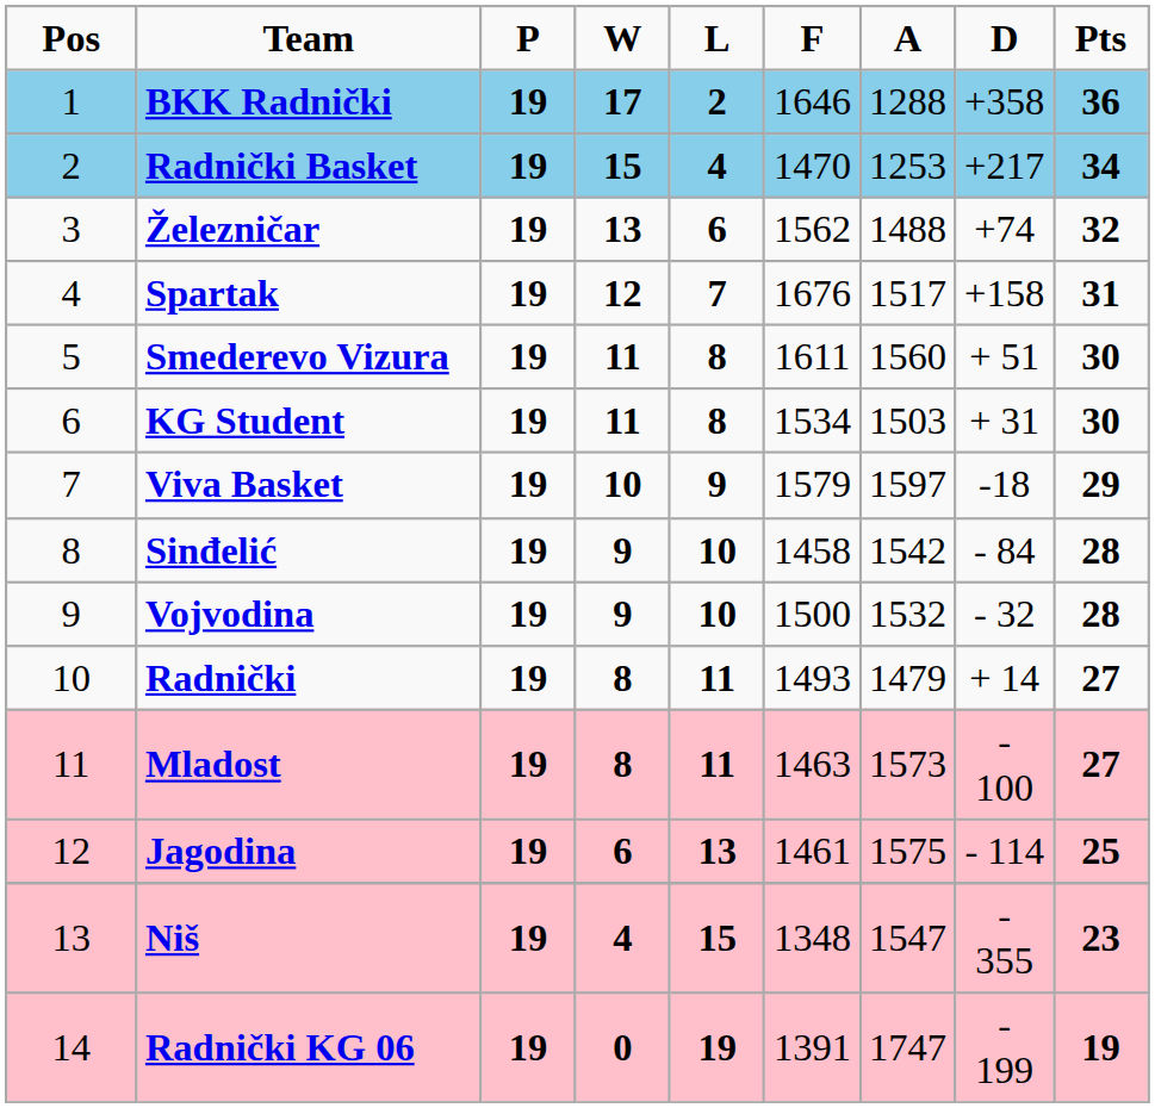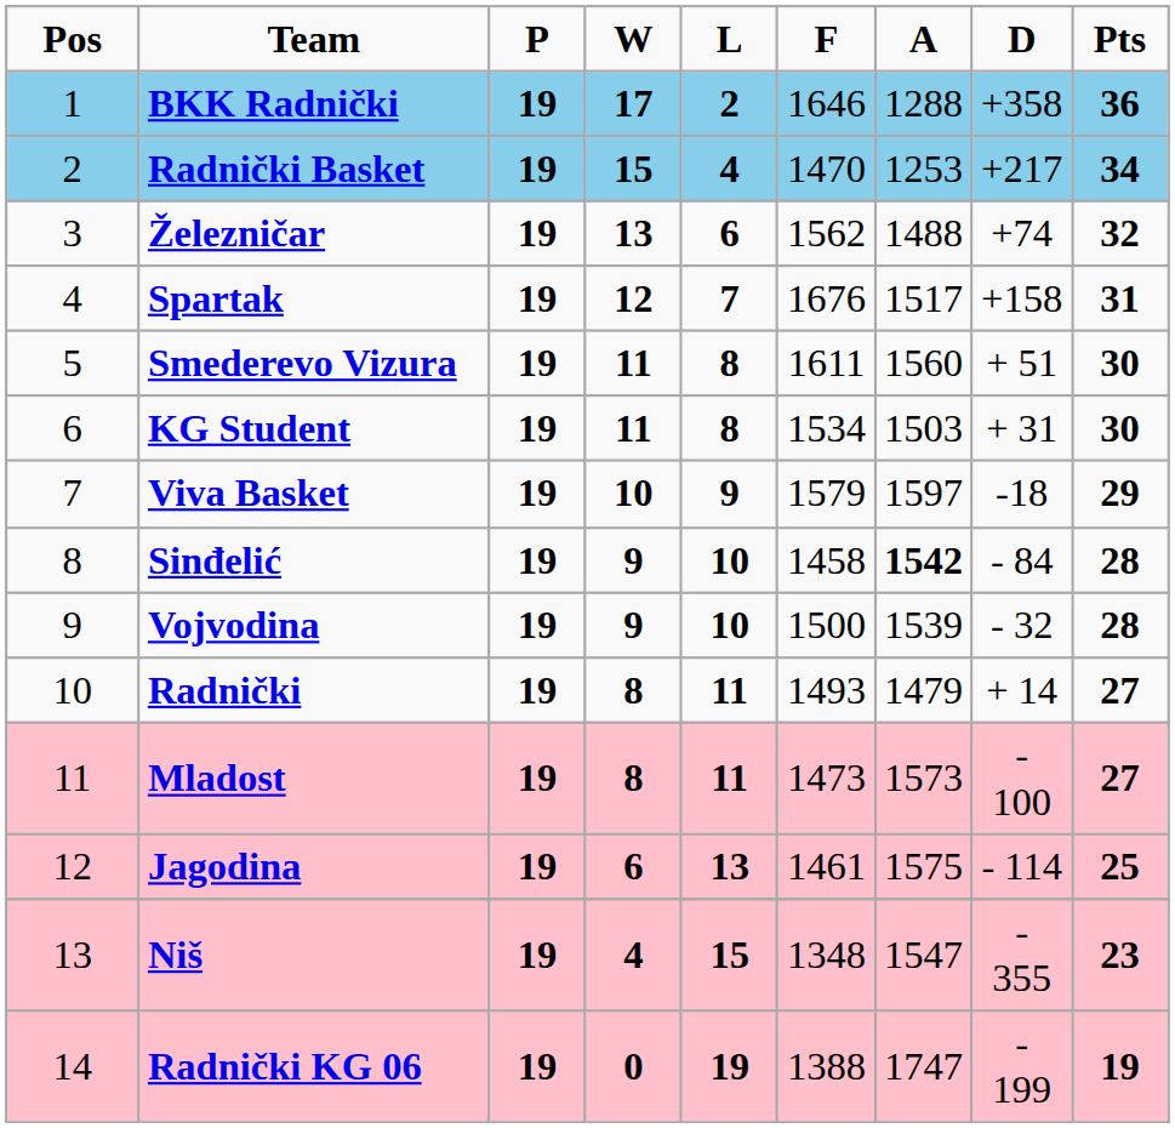Sinđelić | A: normal -> bold
Vojvodina | A: 1532 -> 1539
Mladost | F: 1463 -> 1473
Radnički KG 06 | F: 1391 -> 1388
